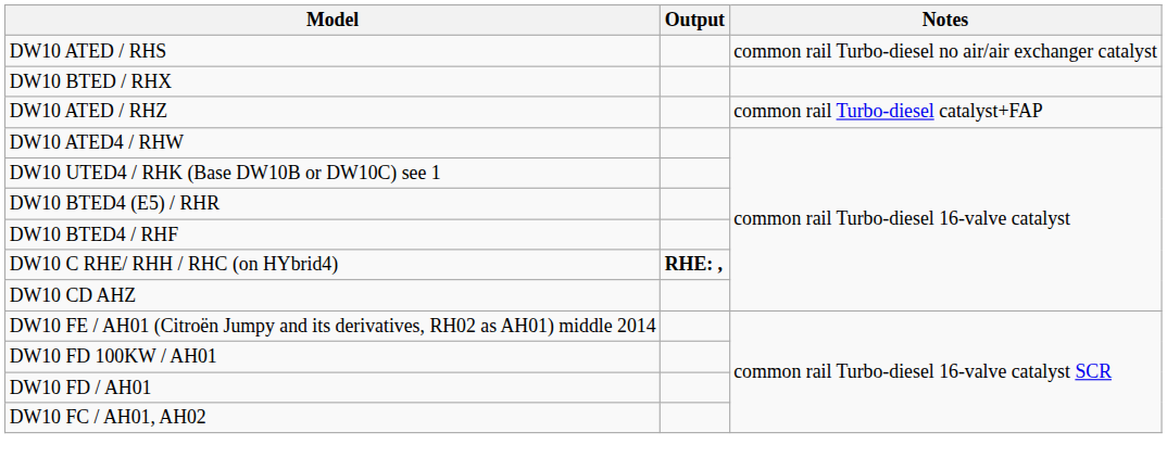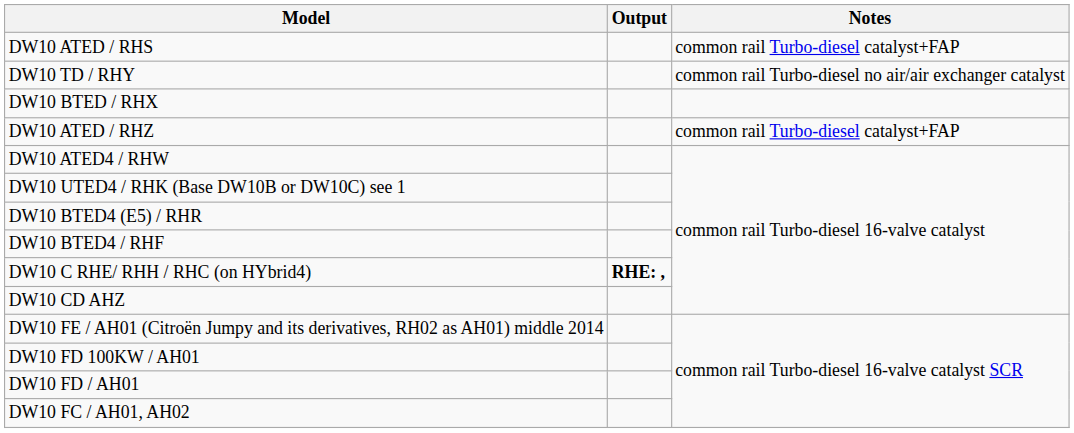DW10 ATED / RHS | Notes: common rail Turbo-diesel no air/air exchanger catalyst -> common rail Turbo-diesel catalyst+FAP
+ row: DW10 TD / RHY | common rail Turbo-diesel no air/air exchanger catalyst
